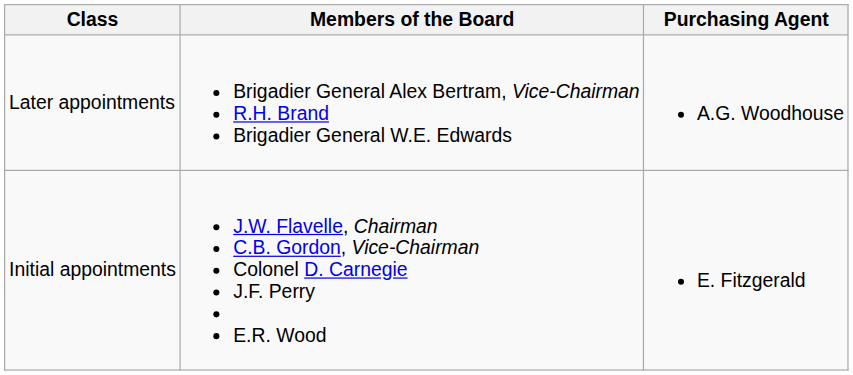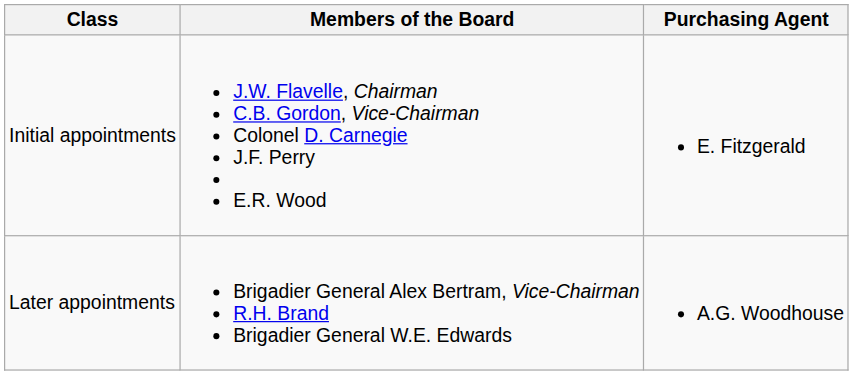rows swapped: Initial appointments <-> Later appointments
